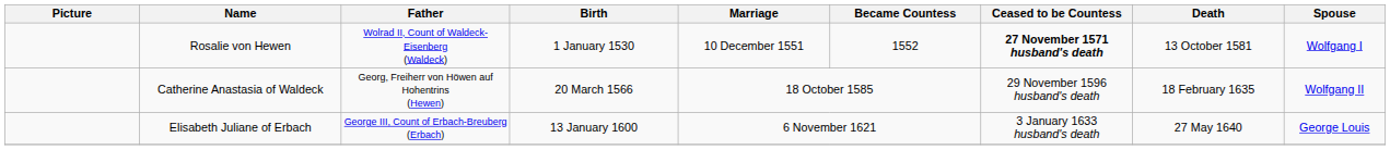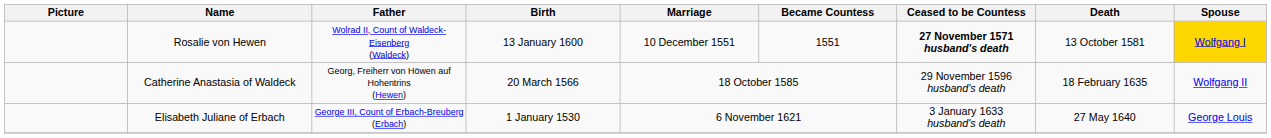Rosalie von Hewen | Birth: 1 January 1530 -> 13 January 1600
Rosalie von Hewen | Became Countess: 1552 -> 1551
Rosalie von Hewen | Spouse: no background -> gold background
Elisabeth Juliane of Erbach | Birth: 13 January 1600 -> 1 January 1530
